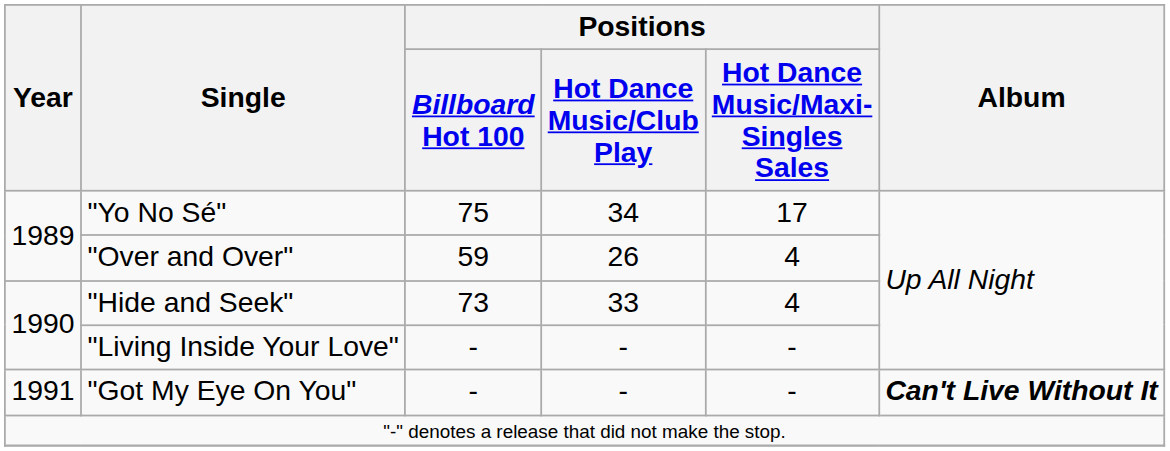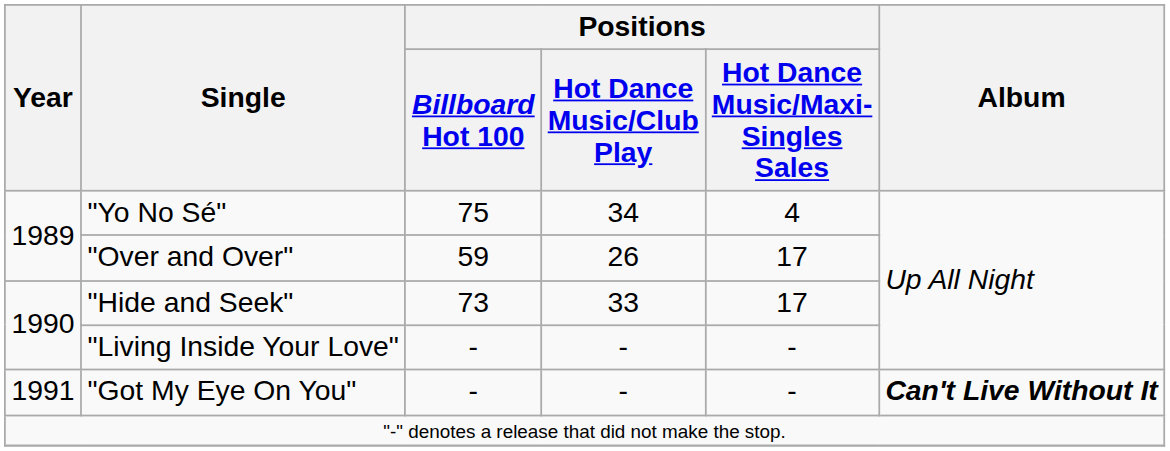"Yo No Sé" | Positions / Hot Dance Music/Maxi-Singles Sales: 17 -> 4
"Over and Over" | Positions / Hot Dance Music/Maxi-Singles Sales: 4 -> 17
"Hide and Seek" | Positions / Hot Dance Music/Maxi-Singles Sales: 4 -> 17
